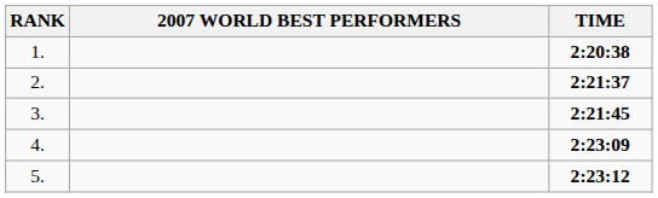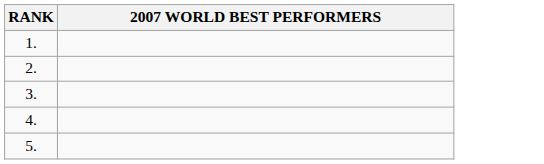- column: TIME | 2:20:38 | 2:21:37 | 2:21:45 | 2:23:09 | 2:23:12
